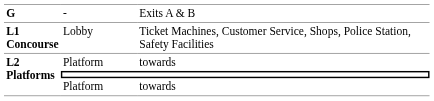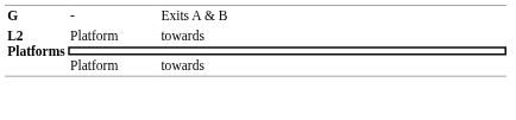- row: L1 Concourse | Lobby | Ticket Machines, Customer Service, Shops, Police Station, Safety Facilities
